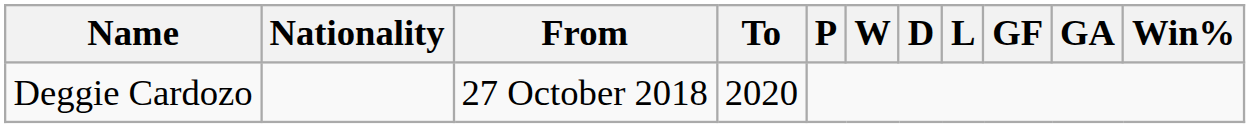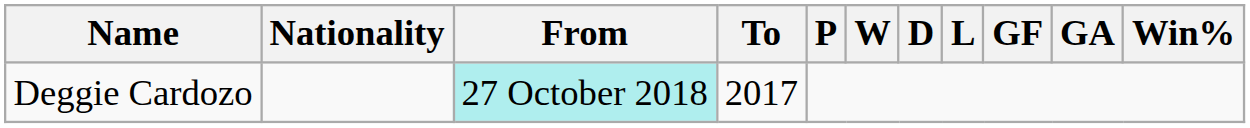Deggie Cardozo | From: no background -> paleturquoise background
Deggie Cardozo | To: 2020 -> 2017
